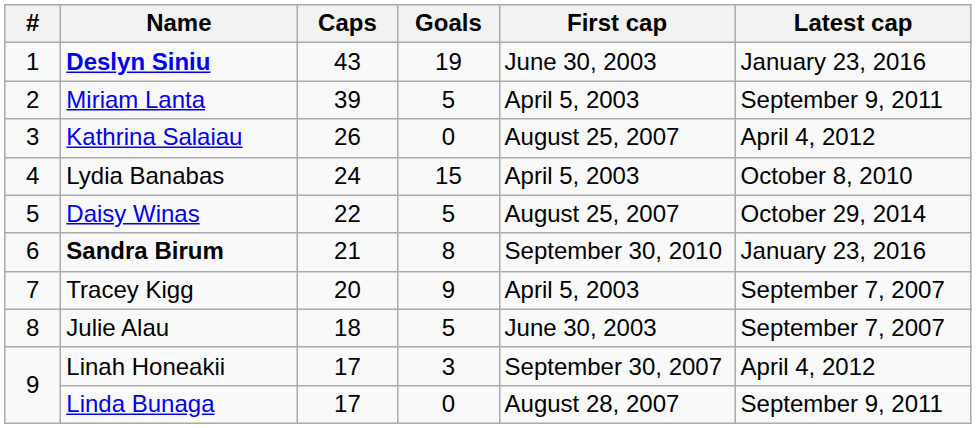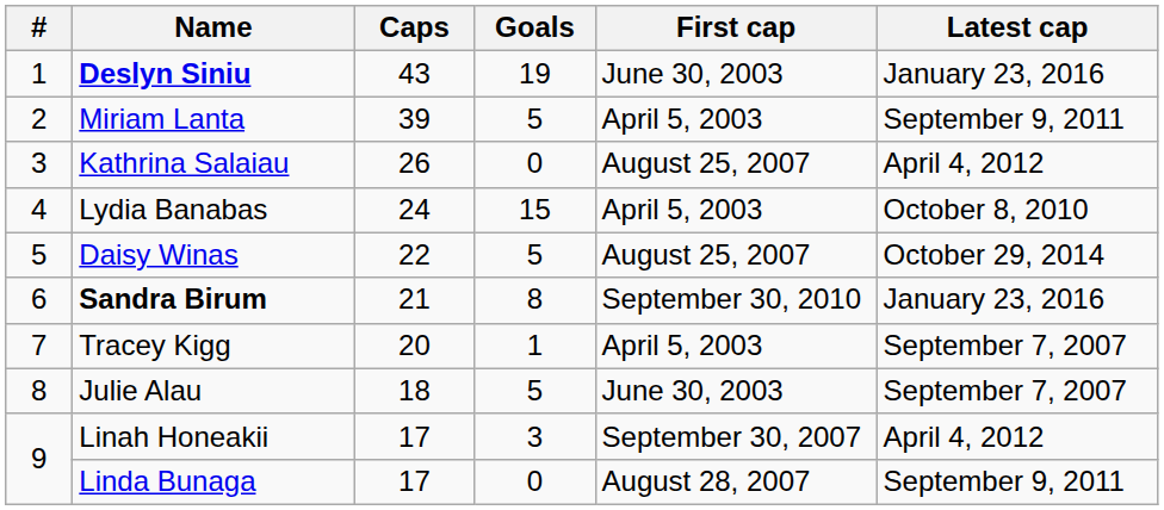Tracey Kigg | Goals: 9 -> 1
